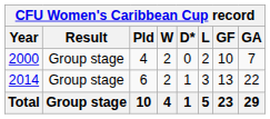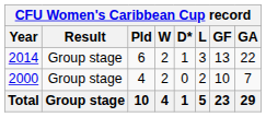rows swapped: 2000 <-> 2014
